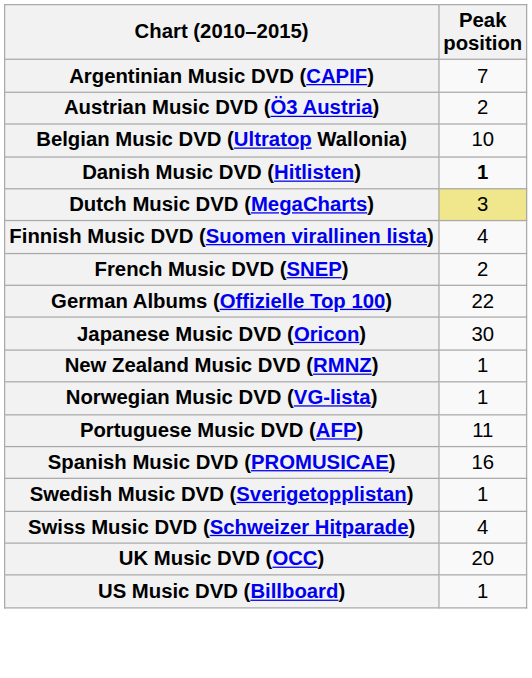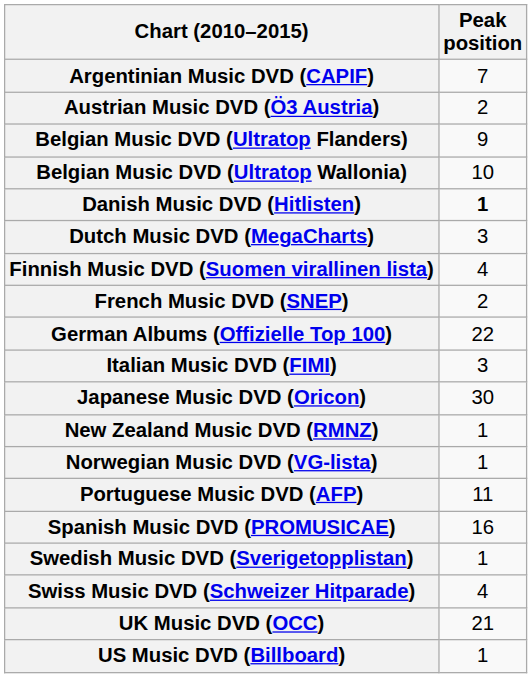+ row: Belgian Music DVD (Ultratop Flanders) | 9
Dutch Music DVD (MegaCharts) | Peak position: khaki background -> no background
+ row: Italian Music DVD (FIMI) | 3
UK Music DVD (OCC) | Peak position: 20 -> 21
